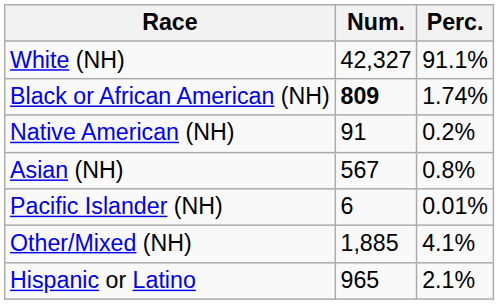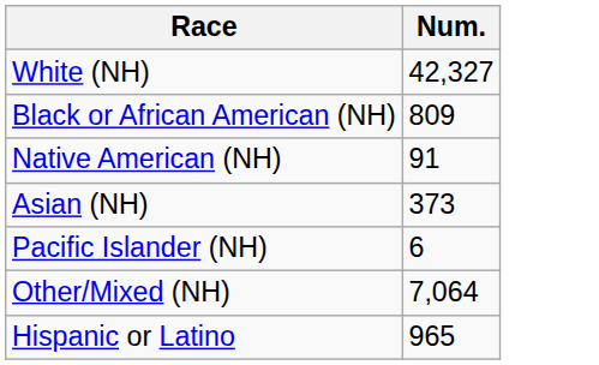- column: Perc. | 91.1% | 1.74% | 0.2% | 0.8% | 0.01% | 4.1% | 2.1%
Black or African American (NH) | Num.: bold -> normal
Asian (NH) | Num.: 567 -> 373
Other/Mixed (NH) | Num.: 1,885 -> 7,064
